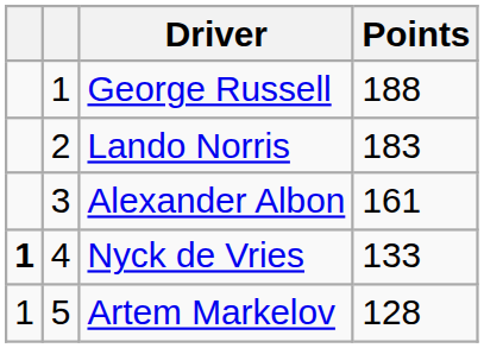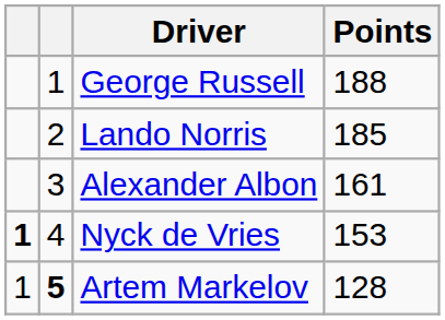Lando Norris | Points: 183 -> 185
Nyck de Vries | Points: 133 -> 153
Artem Markelov | column 2: normal -> bold
